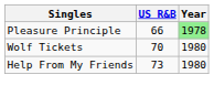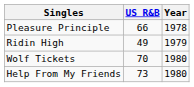Pleasure Principle | Year: lightgreen background -> no background
+ row: Ridin High | 49 | 1979
